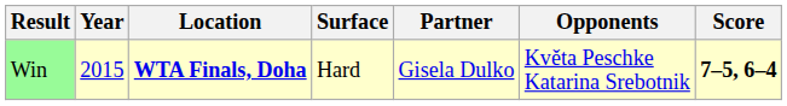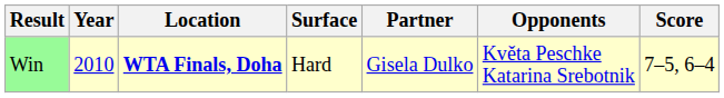Win | Year: 2015 -> 2010
Win | Score: bold -> normal
